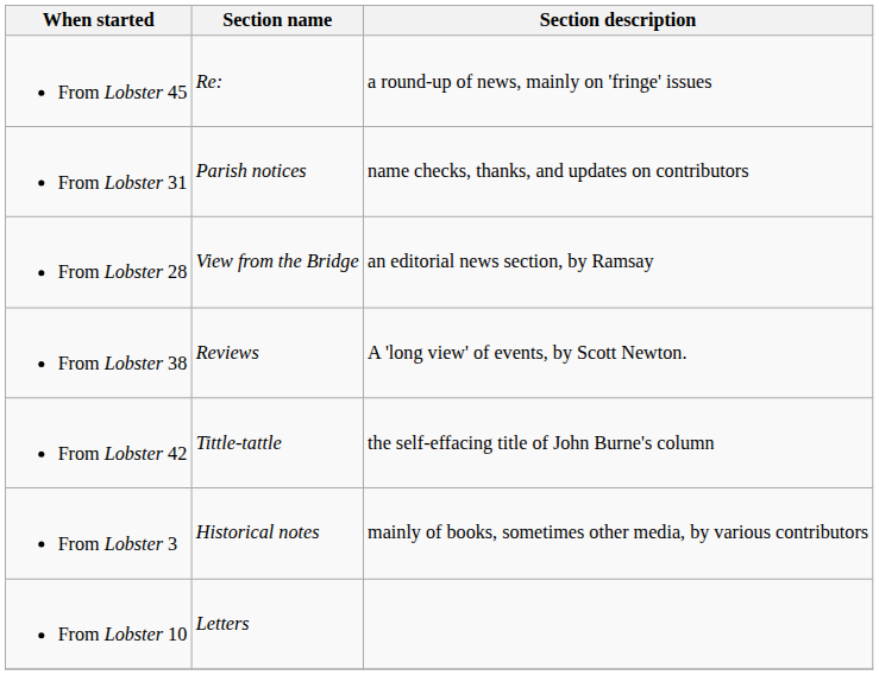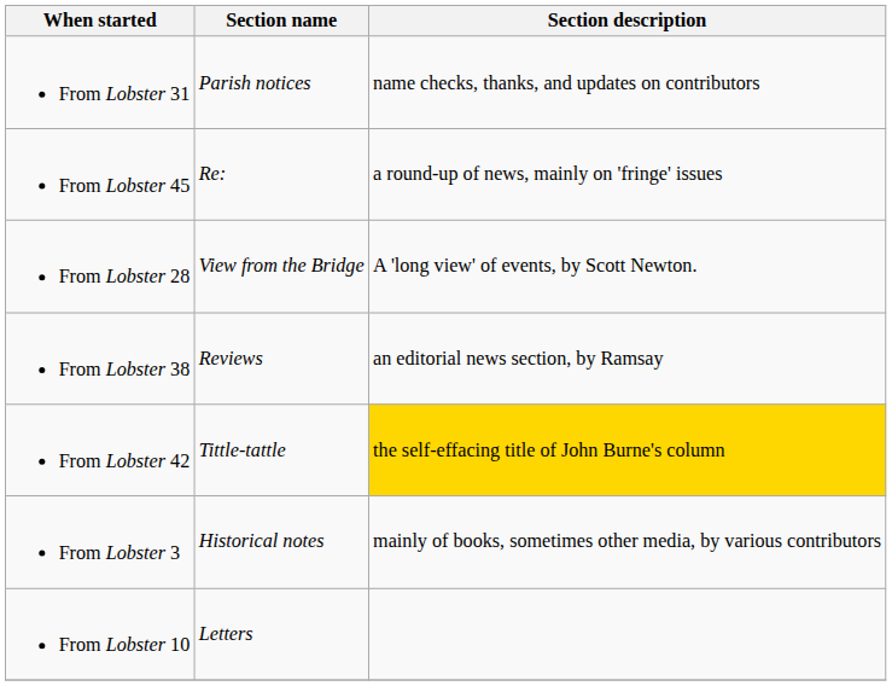rows swapped: From Lobster 31 <-> From Lobster 45
From Lobster 28 | Section description: an editorial news section, by Ramsay -> A 'long view' of events, by Scott Newton.
From Lobster 38 | Section description: A 'long view' of events, by Scott Newton. -> an editorial news section, by Ramsay
From Lobster 42 | Section description: no background -> gold background
